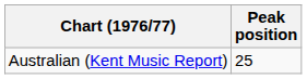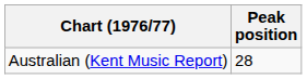Australian (Kent Music Report) | Peak position: 25 -> 28
